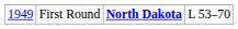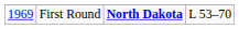First Round | column 1: 1949 -> 1969
